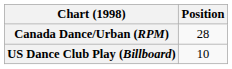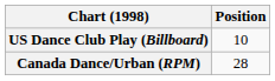rows swapped: Canada Dance/Urban (RPM) <-> US Dance Club Play (Billboard)
